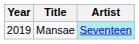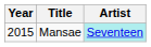Mansae | Year: 2019 -> 2015
